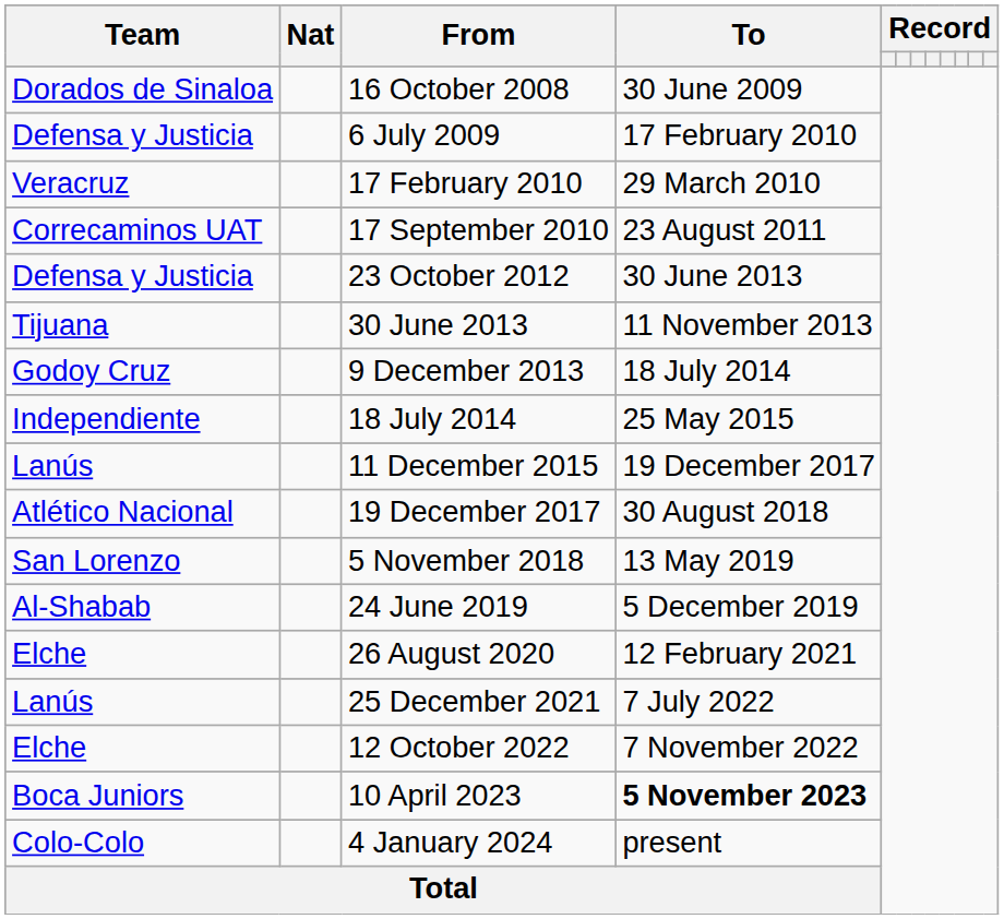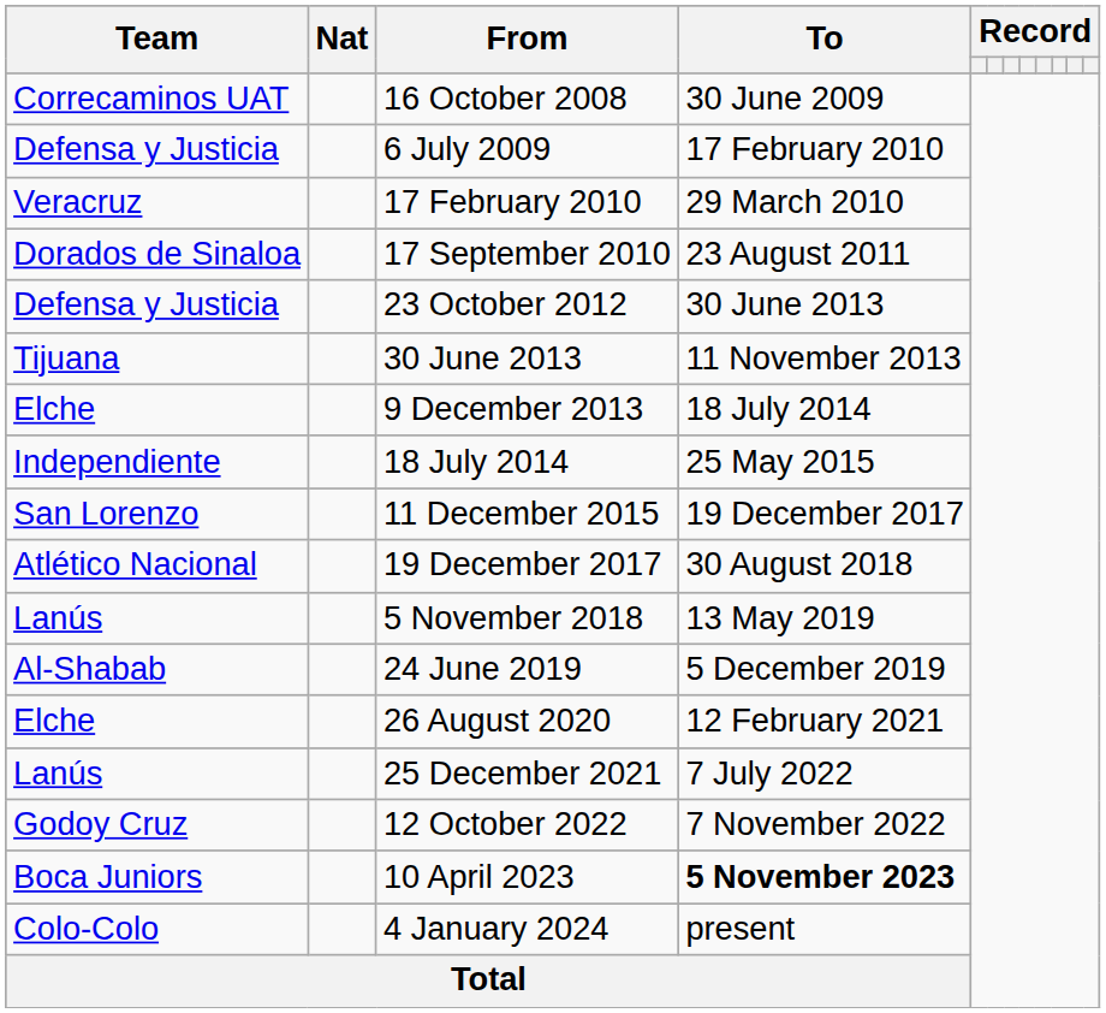16 October 2008 | Team: Dorados de Sinaloa -> Correcaminos UAT
17 September 2010 | Team: Correcaminos UAT -> Dorados de Sinaloa
9 December 2013 | Team: Godoy Cruz -> Elche
11 December 2015 | Team: Lanús -> San Lorenzo
5 November 2018 | Team: San Lorenzo -> Lanús
12 October 2022 | Team: Elche -> Godoy Cruz
